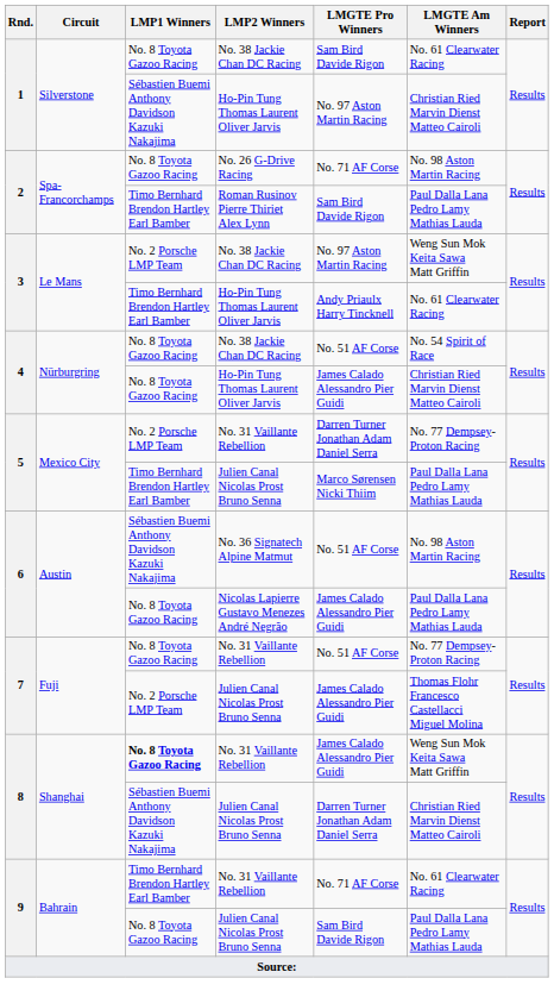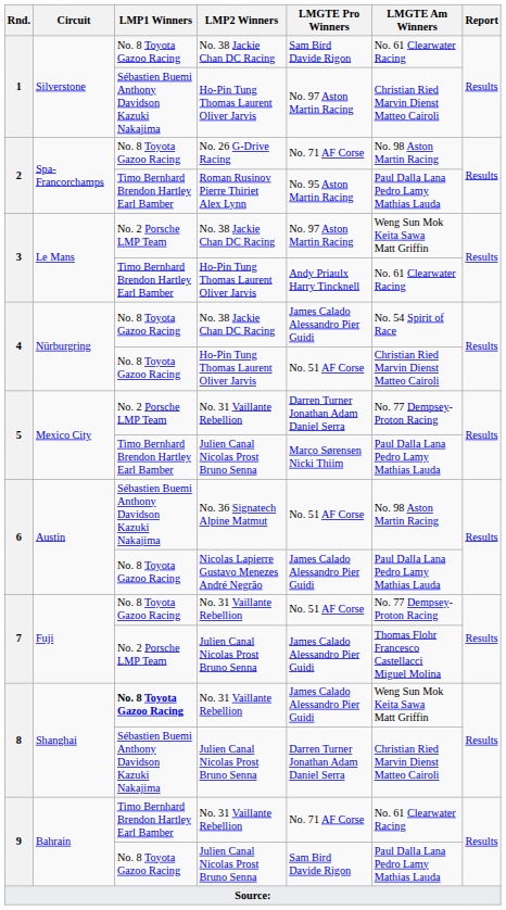2 / Roman Rusinov Pierre Thiriet Alex Lynn | LMGTE Pro Winners: Sam Bird Davide Rigon -> No. 95 Aston Martin Racing
4 / No. 38 Jackie Chan DC Racing | LMGTE Pro Winners: No. 51 AF Corse -> James Calado Alessandro Pier Guidi
4 / Ho-Pin Tung Thomas Laurent Oliver Jarvis | LMGTE Pro Winners: James Calado Alessandro Pier Guidi -> No. 51 AF Corse
